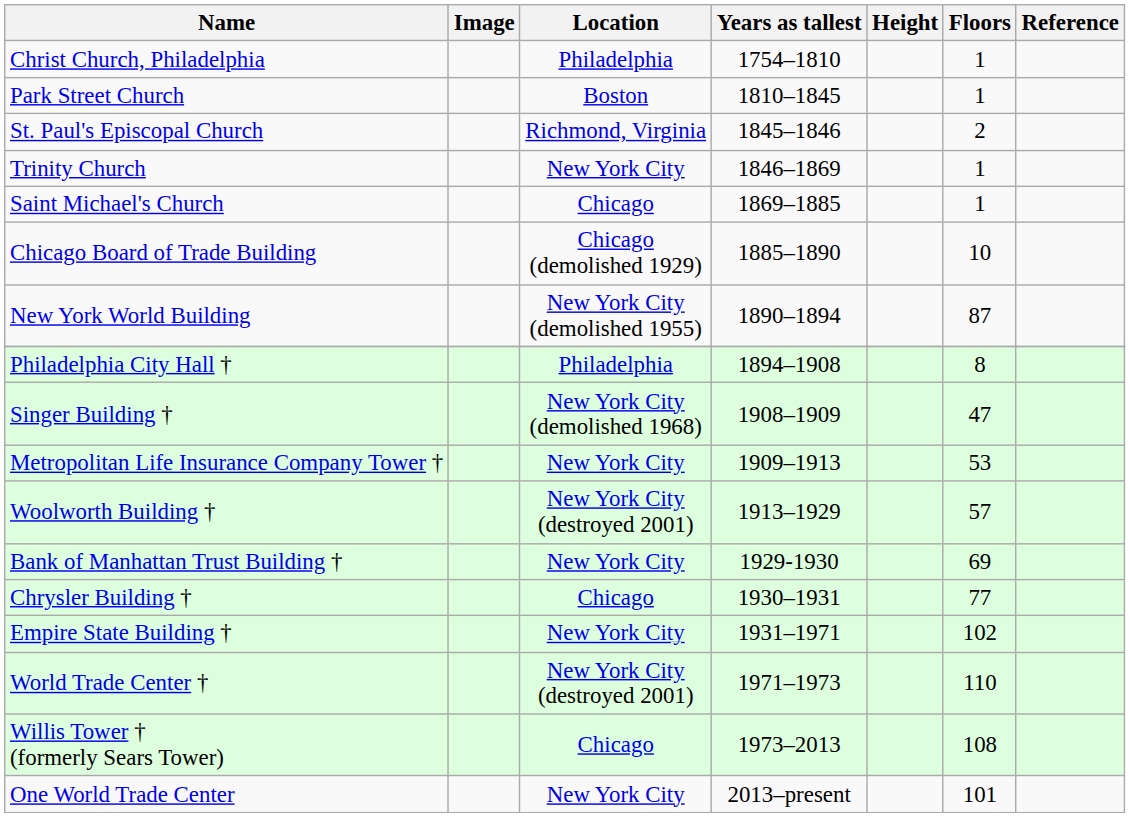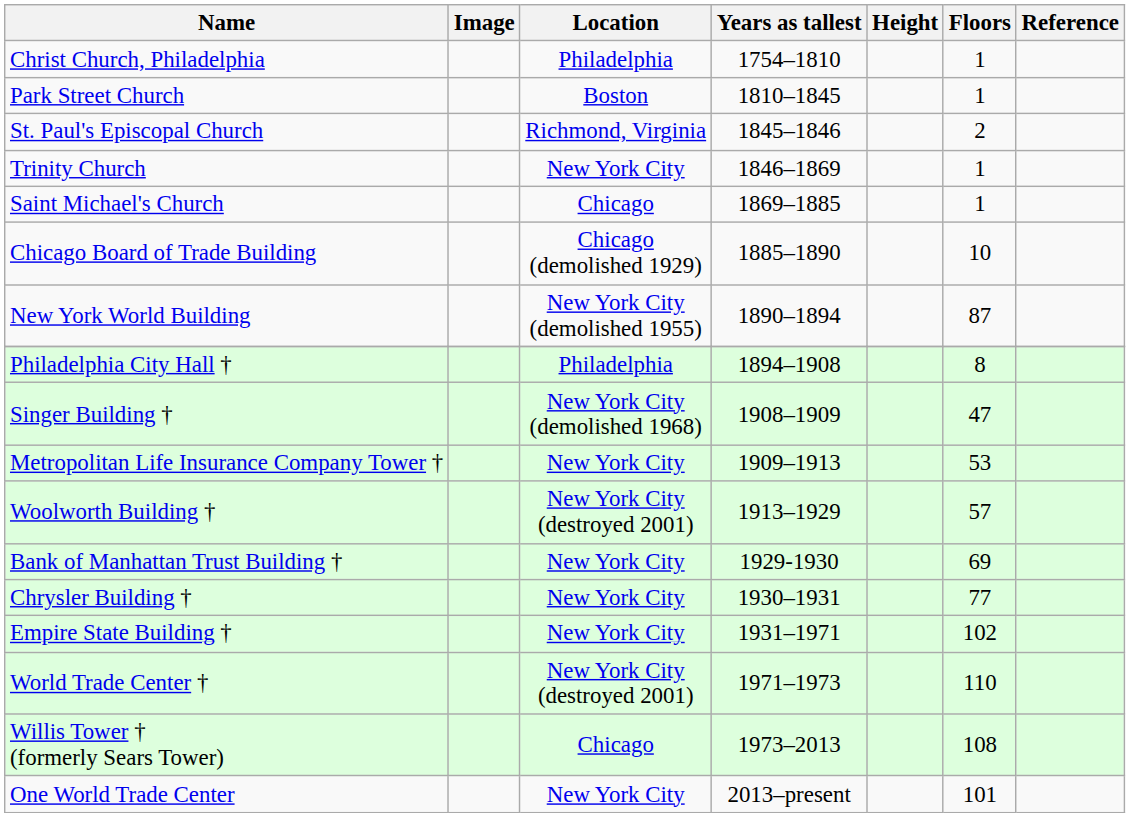Chrysler Building † | Location: Chicago -> New York City
